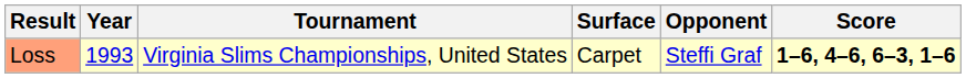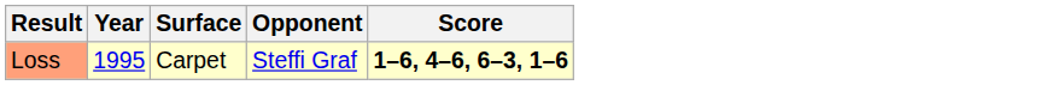- column: Tournament | Virginia Slims Championships, United States
Loss | Year: 1993 -> 1995
